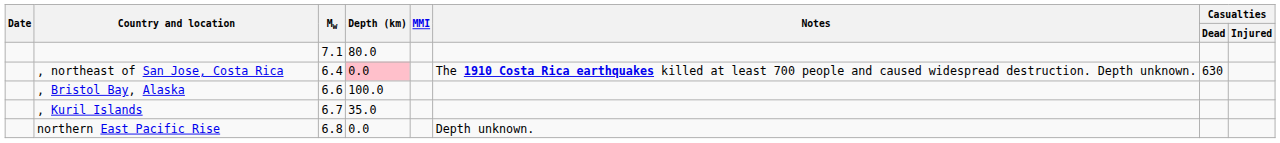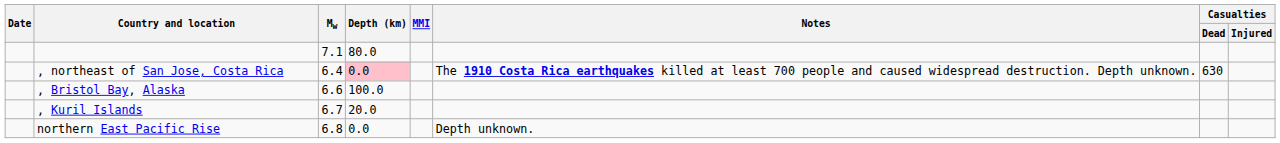, Kuril Islands | Depth (km): 35.0 -> 20.0
